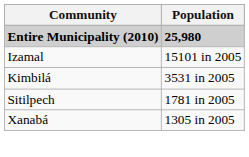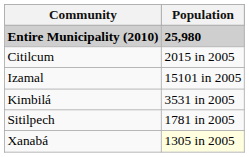+ row: Citilcum | 2015 in 2005
Xanabá | Population: no background -> lightyellow background
